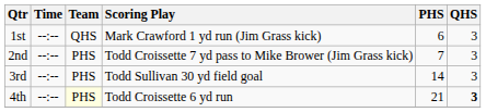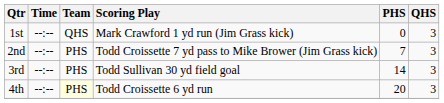1st | PHS: 6 -> 0
4th | PHS: 21 -> 20
4th | QHS: bold -> normal
